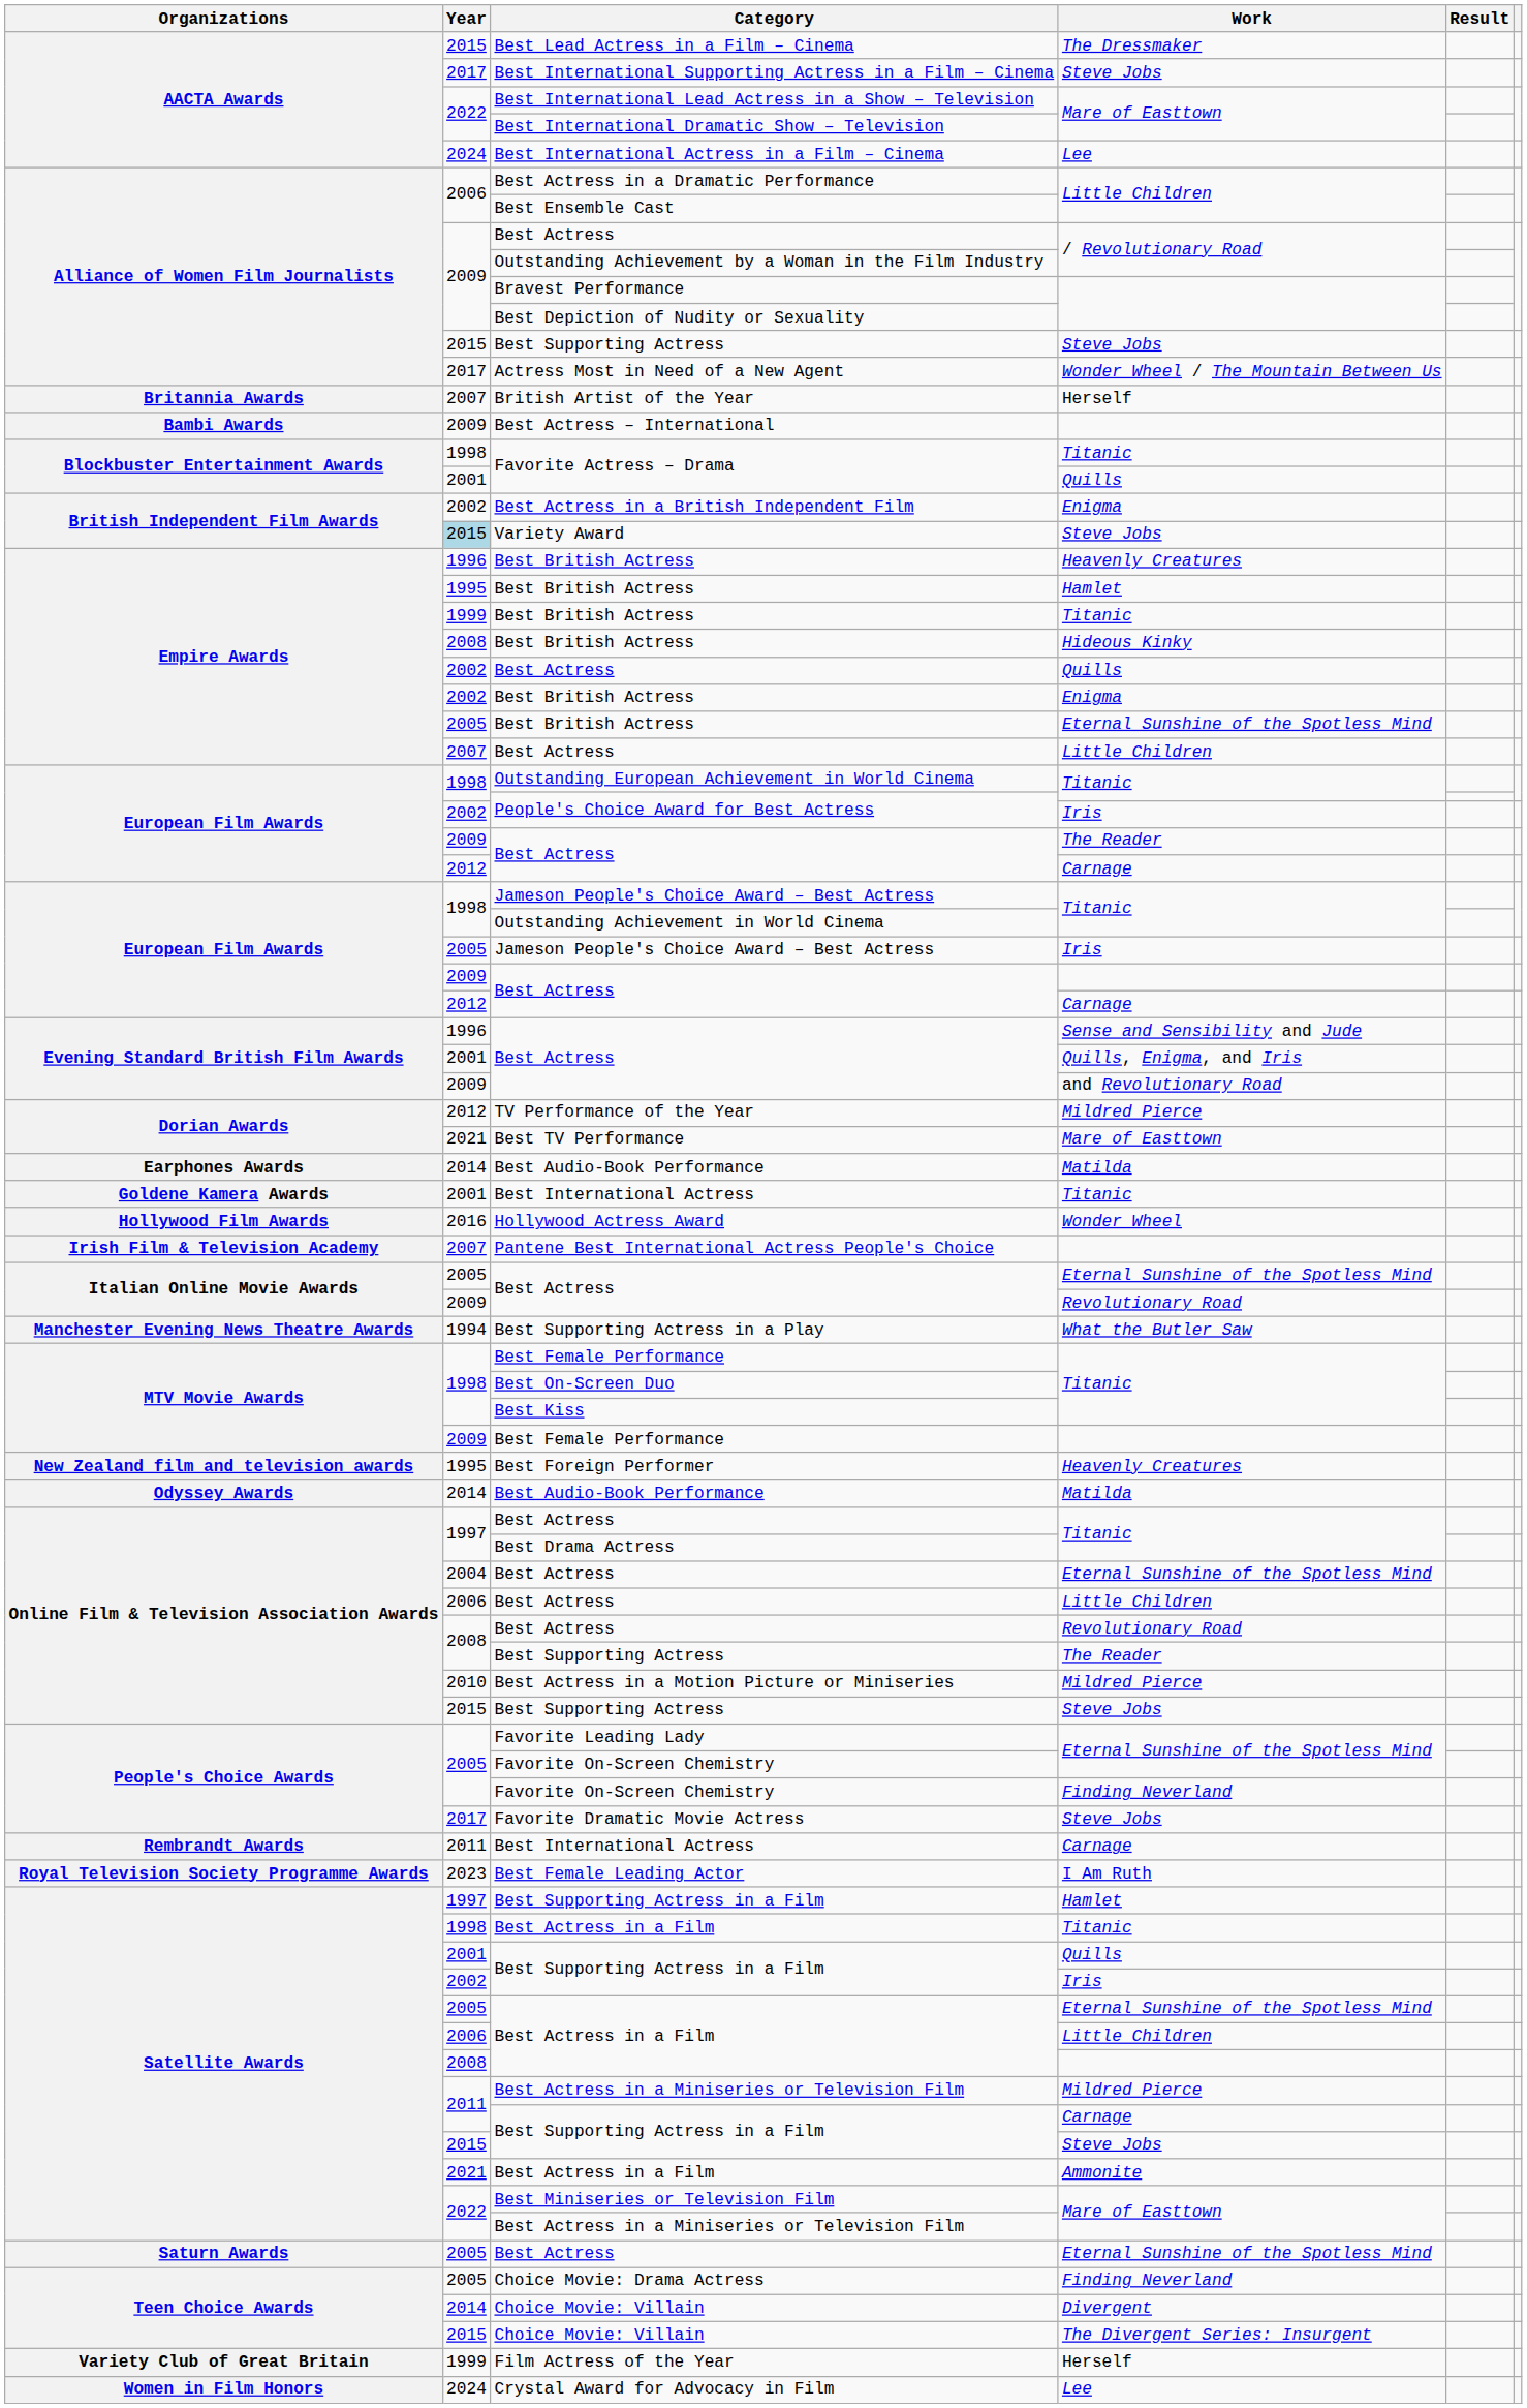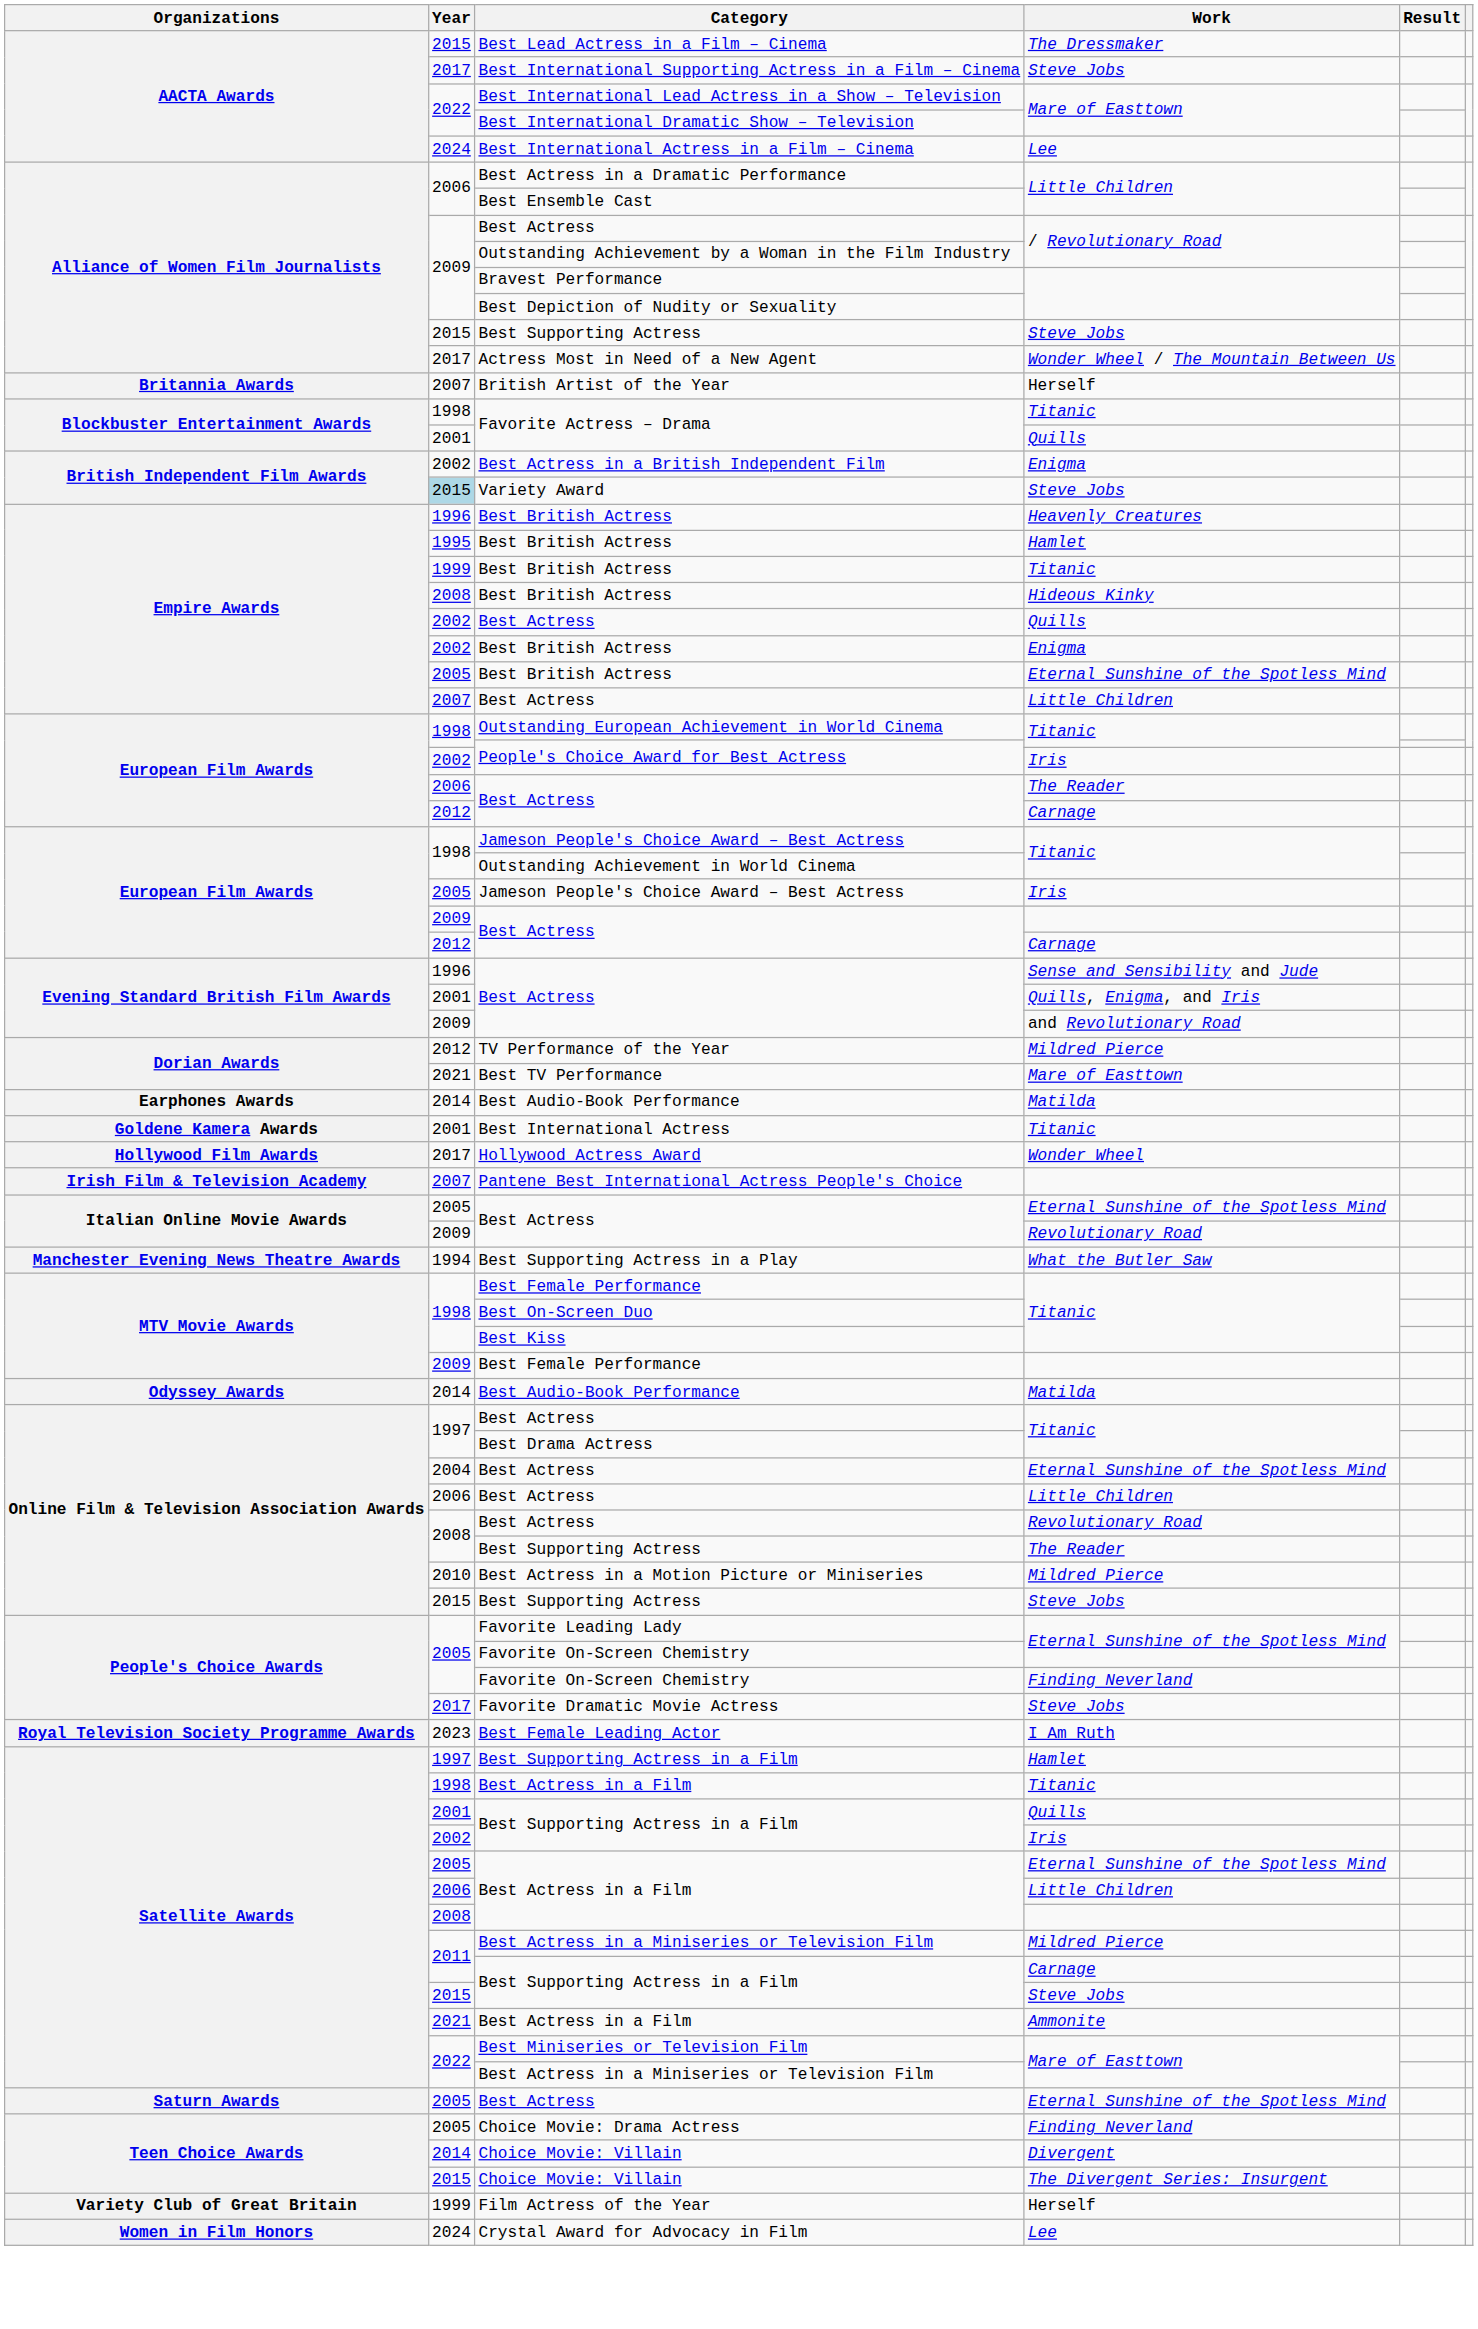- row: Bambi Awards | 2009 | Best Actress – International
Best Actress / The Reader | Year: 2009 -> 2006
Hollywood Actress Award | Year: 2016 -> 2017
- row: New Zealand film and television awards | 1995 | Best Foreign Performer | Heavenly Creatures
- row: Rembrandt Awards | 2011 | Best International Actress | Carnage
